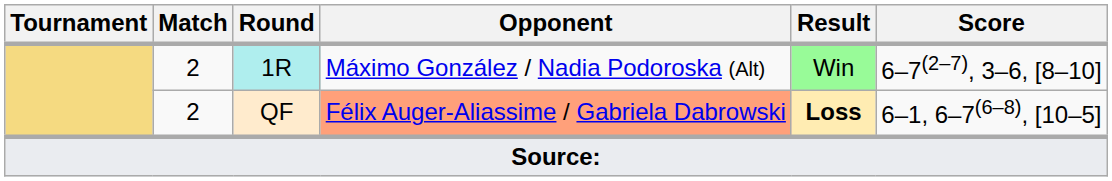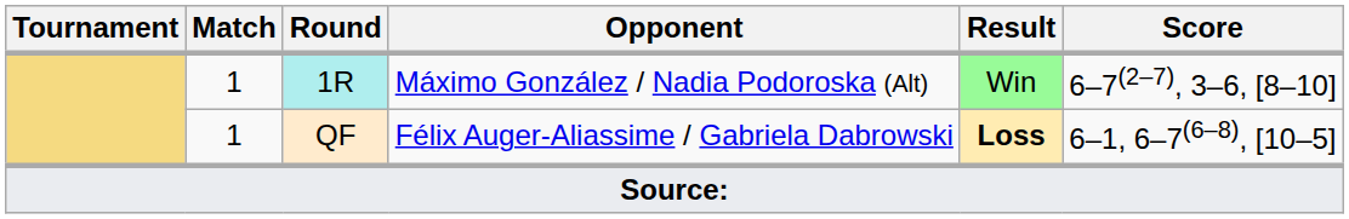1R | Match: 2 -> 1
QF | Match: 2 -> 1
QF | Opponent: lightsalmon background -> no background
